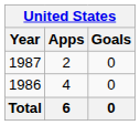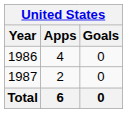rows swapped: 1986 <-> 1987
